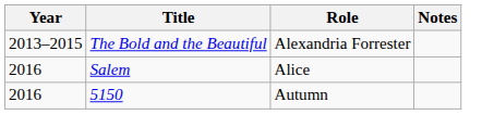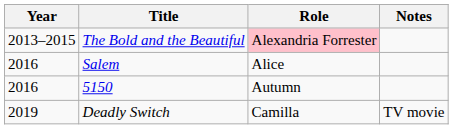The Bold and the Beautiful | Role: no background -> pink background
+ row: 2019 | Deadly Switch | Camilla | TV movie
